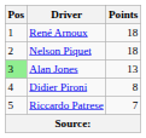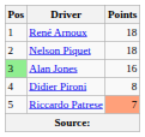Alan Jones | Points: 13 -> 16
Riccardo Patrese | Points: no background -> lightsalmon background
